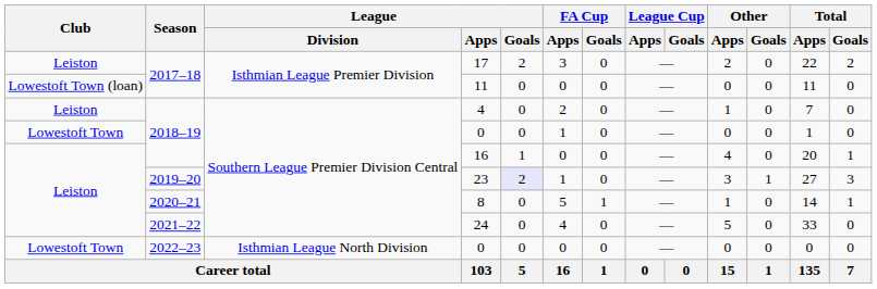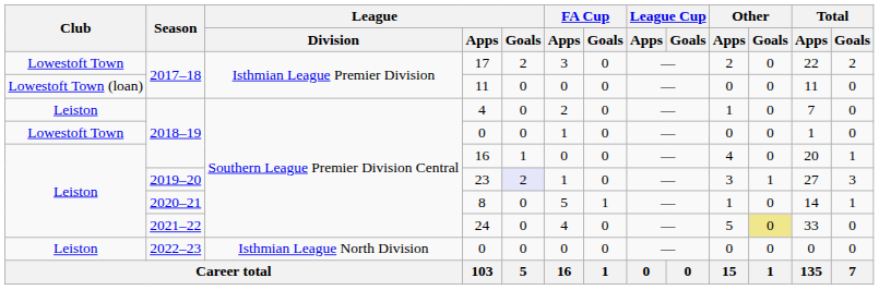17 | Club: Leiston -> Lowestoft Town
24 | Other / Goals: no background -> khaki background
2022–23 / 0 | Club: Lowestoft Town -> Leiston
